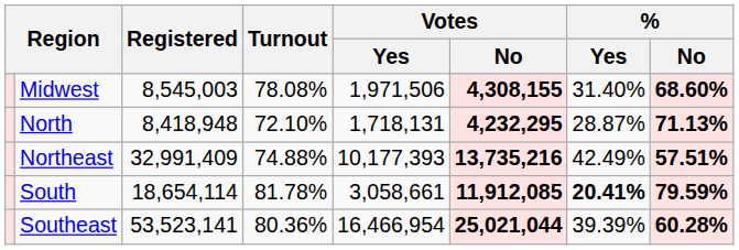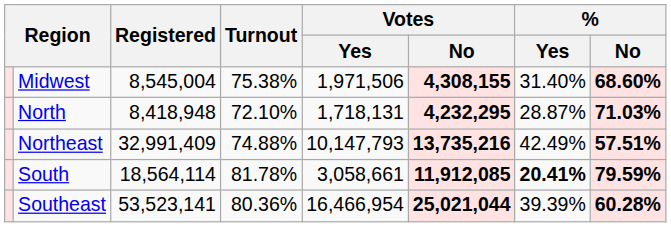Midwest | Registered: 8,545,003 -> 8,545,004
Midwest | Turnout: 78.08% -> 75.38%
North | % / No: 71.13% -> 71.03%
Northeast | Votes / Yes: 10,177,393 -> 10,147,793
South | Registered: 18,654,114 -> 18,564,114
